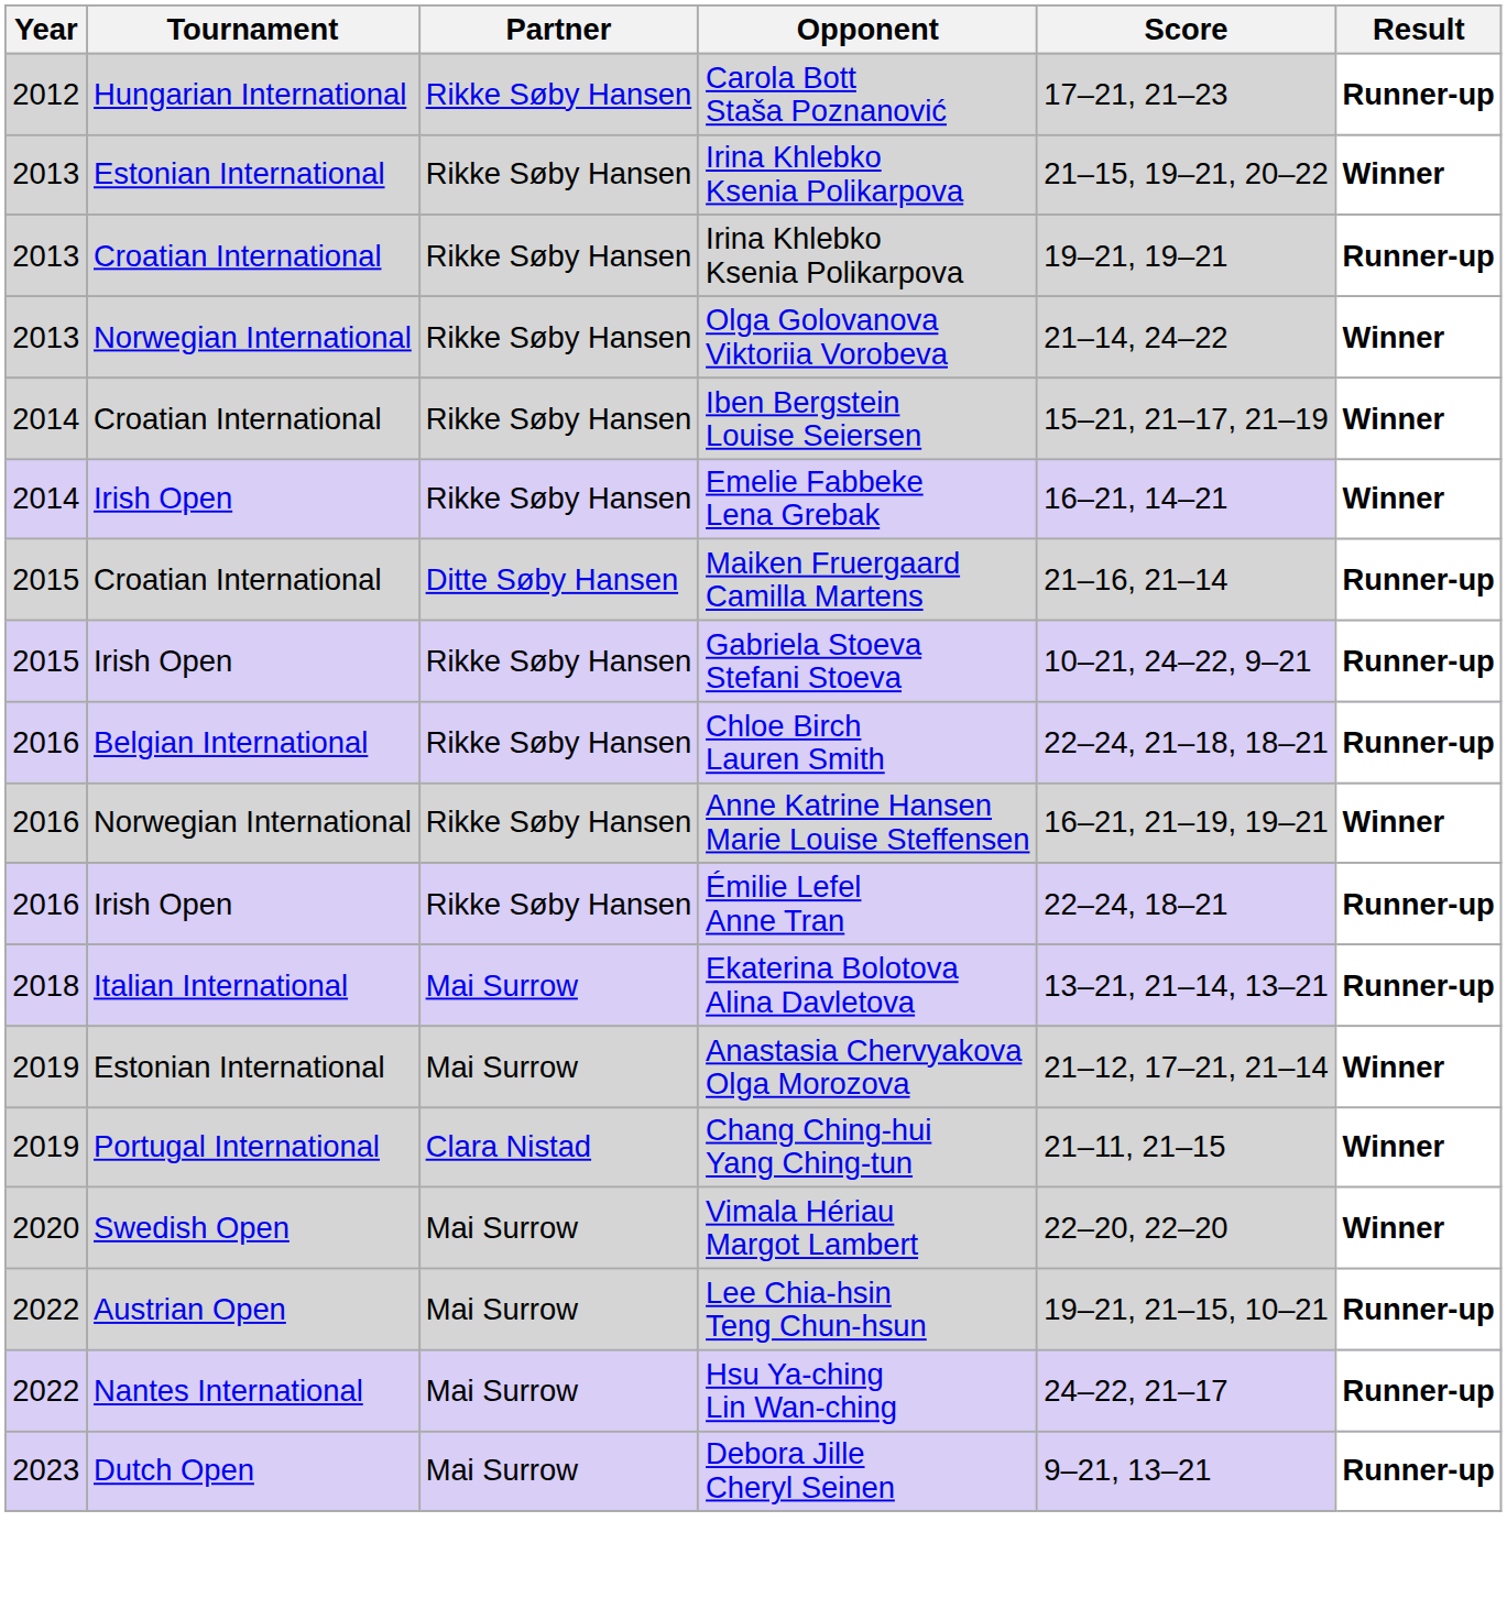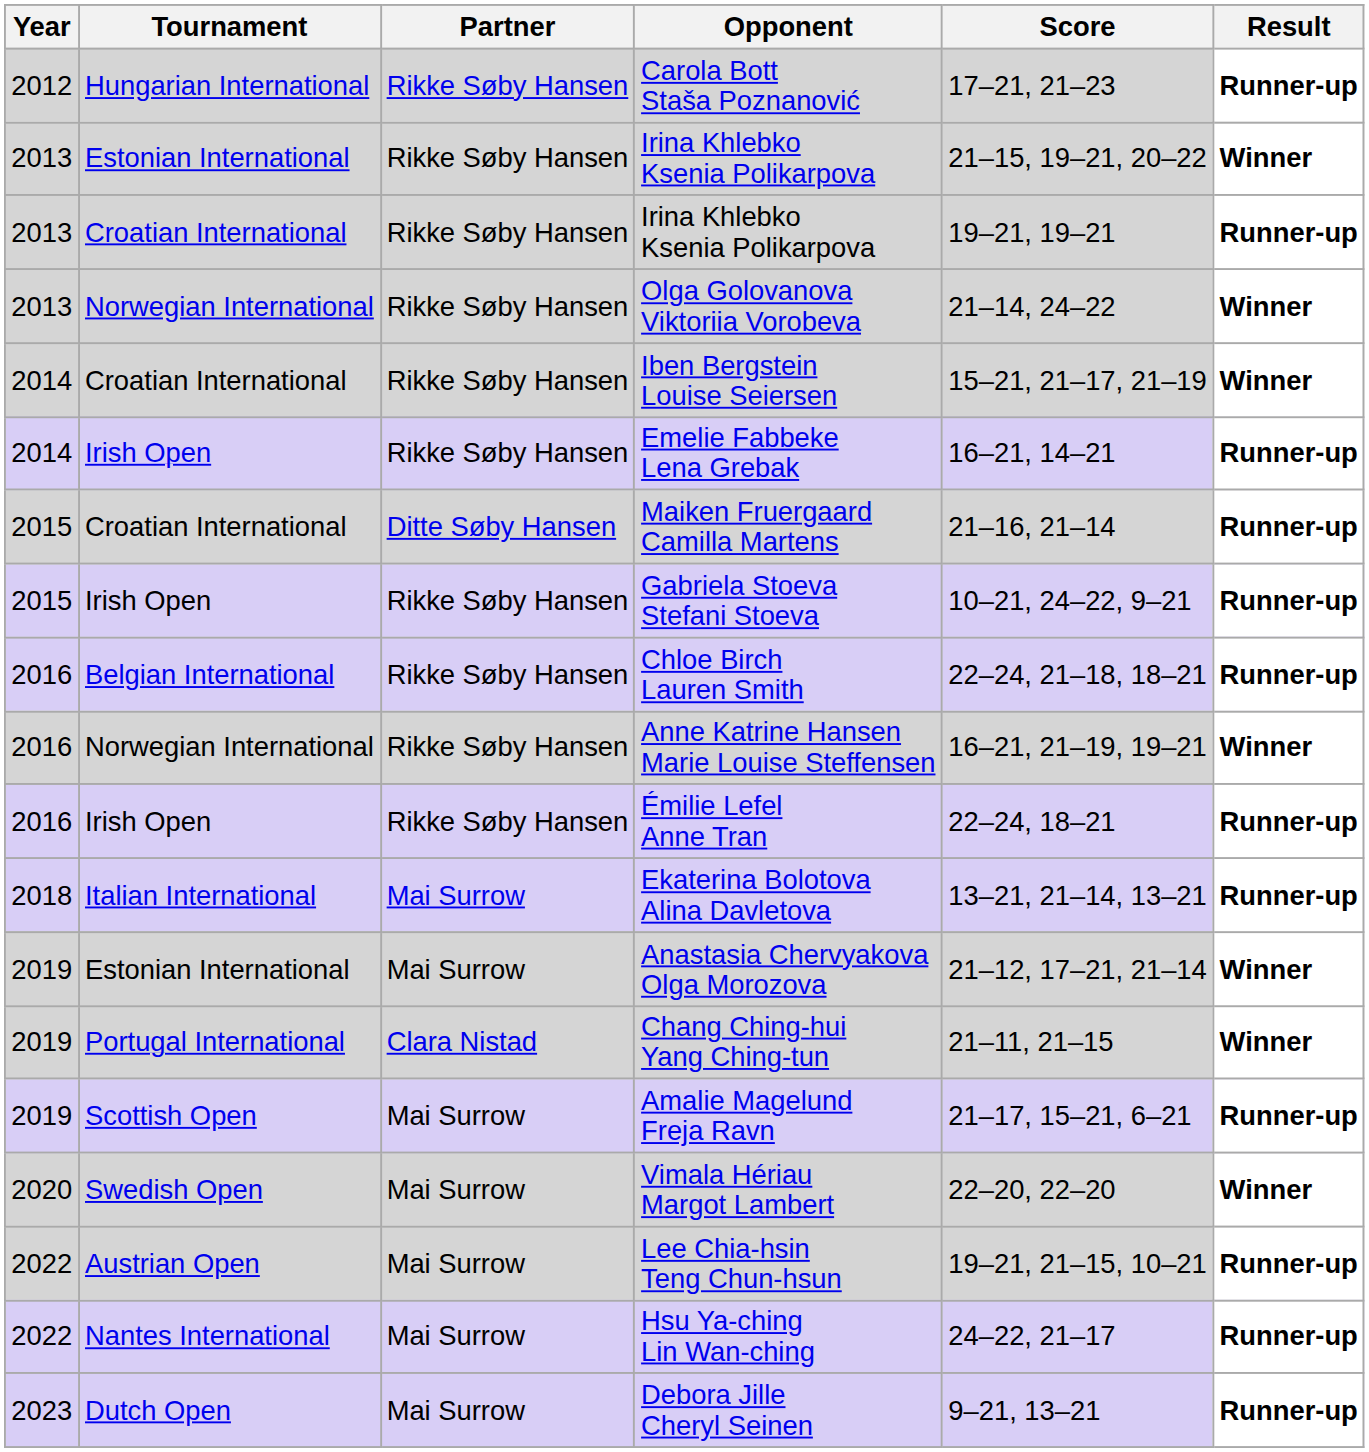Emelie Fabbeke Lena Grebak | Result: Winner -> Runner-up
+ row: 2019 | Scottish Open | Mai Surrow | Amalie Magelund Freja Ravn | 21–17, 15–21, 6–21 | Runner-up
